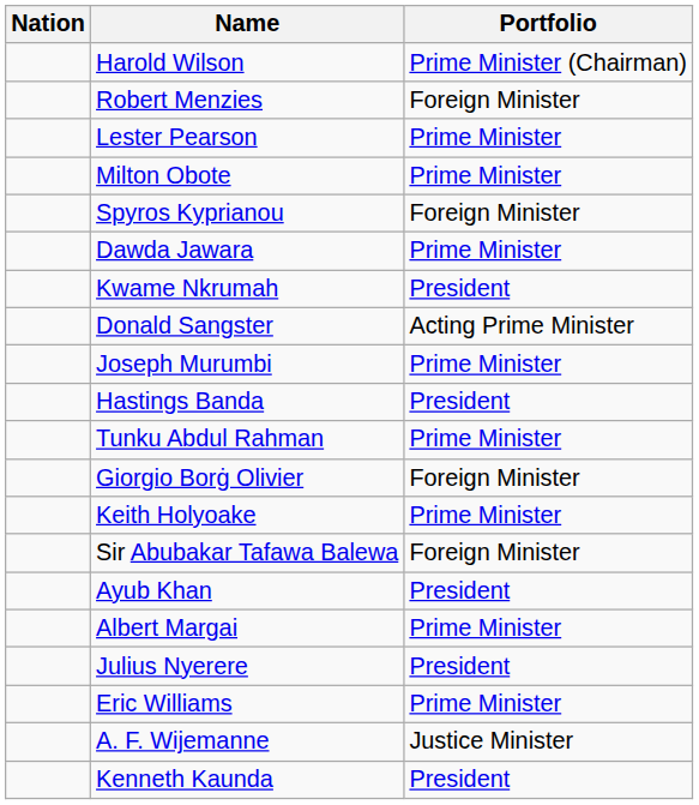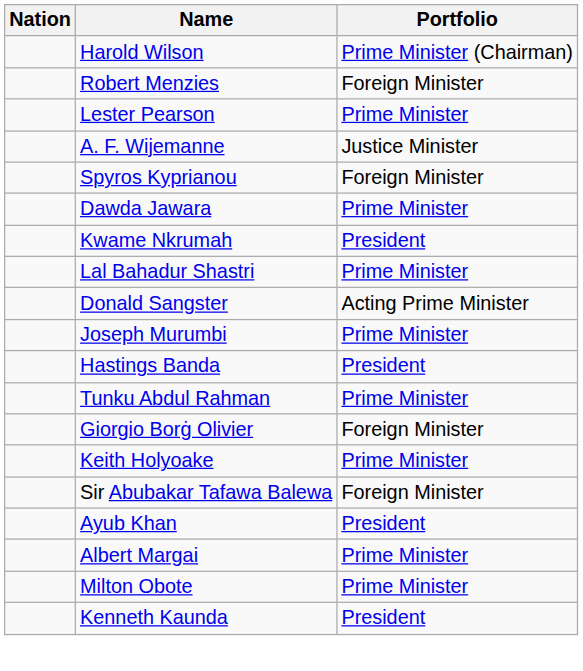rows swapped: A. F. Wijemanne <-> Milton Obote
+ row: Lal Bahadur Shastri | Prime Minister
- row: Julius Nyerere | President
- row: Eric Williams | Prime Minister
